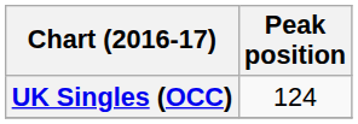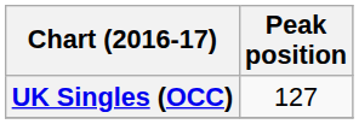UK Singles (OCC) | Peak position: 124 -> 127
